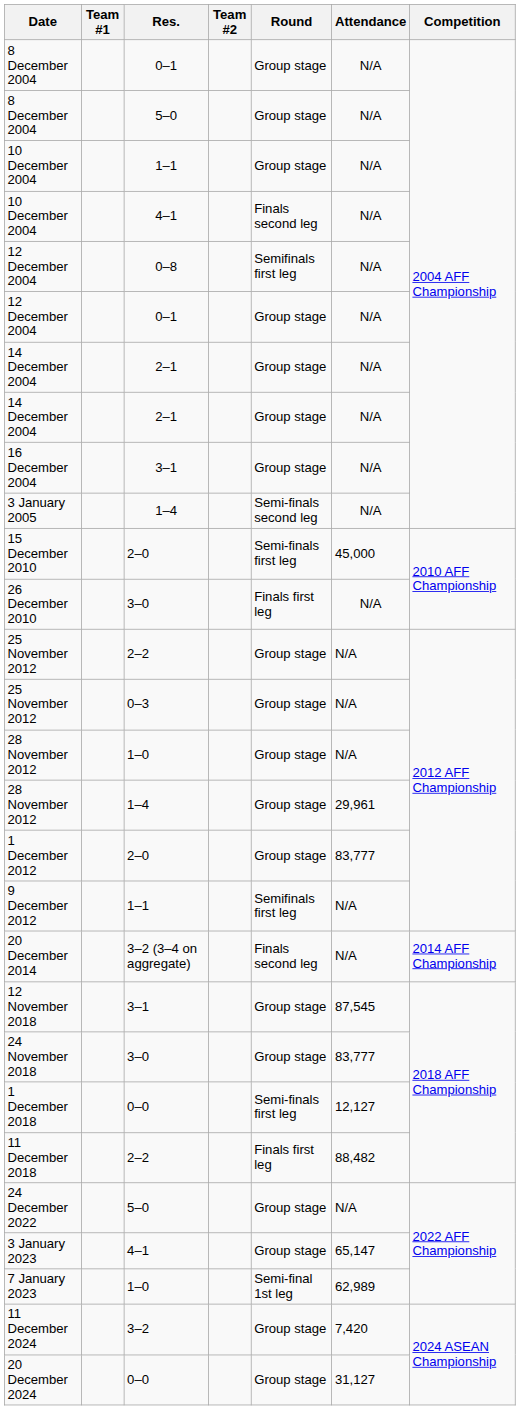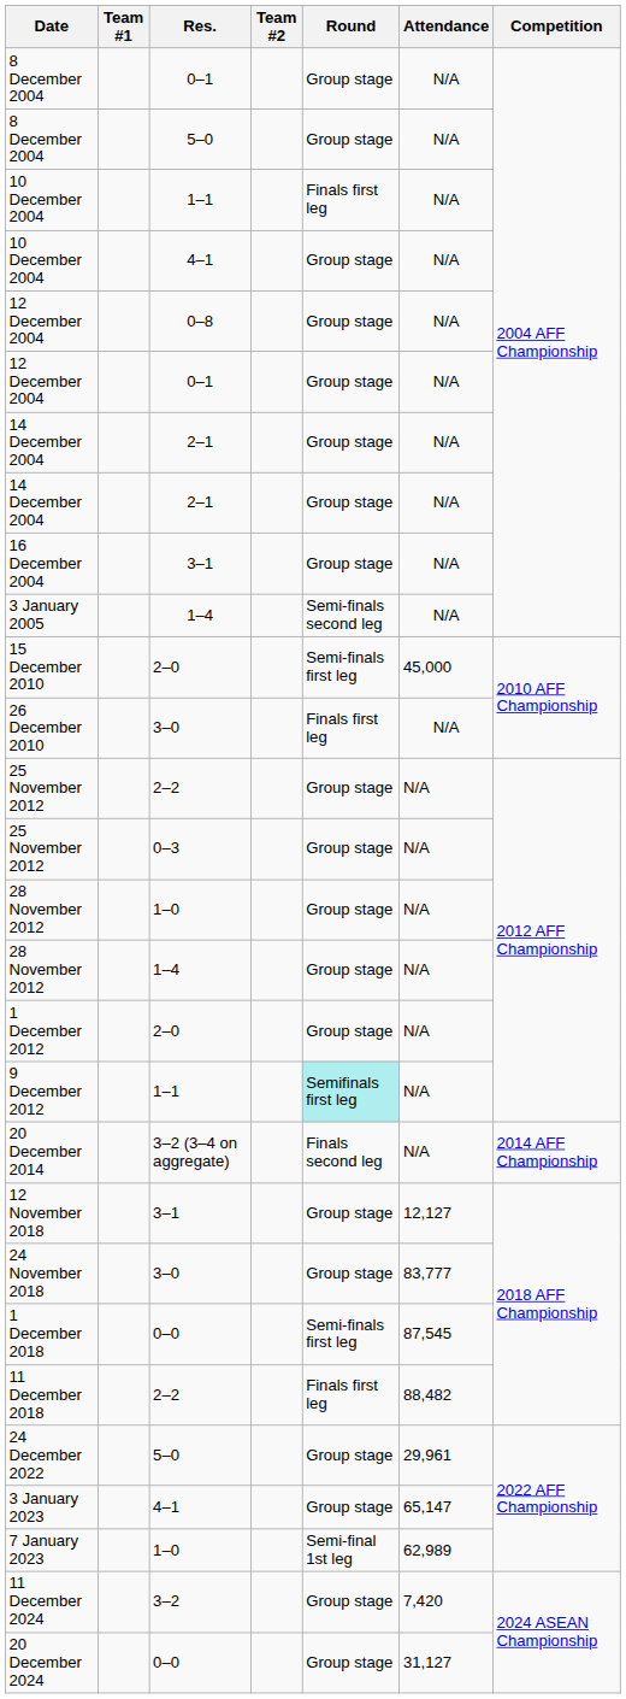10 December 2004 / 1–1 | Round: Group stage -> Finals first leg
10 December 2004 / 4–1 | Round: Finals second leg -> Group stage
12 December 2004 / 0–8 | Round: Semifinals first leg -> Group stage
28 November 2012 / 1–4 | Attendance: 29,961 -> N/A
1 December 2012 | Attendance: 83,777 -> N/A
9 December 2012 | Round: no background -> paleturquoise background
12 November 2018 | Attendance: 87,545 -> 12,127
1 December 2018 | Attendance: 12,127 -> 87,545
24 December 2022 | Attendance: N/A -> 29,961
